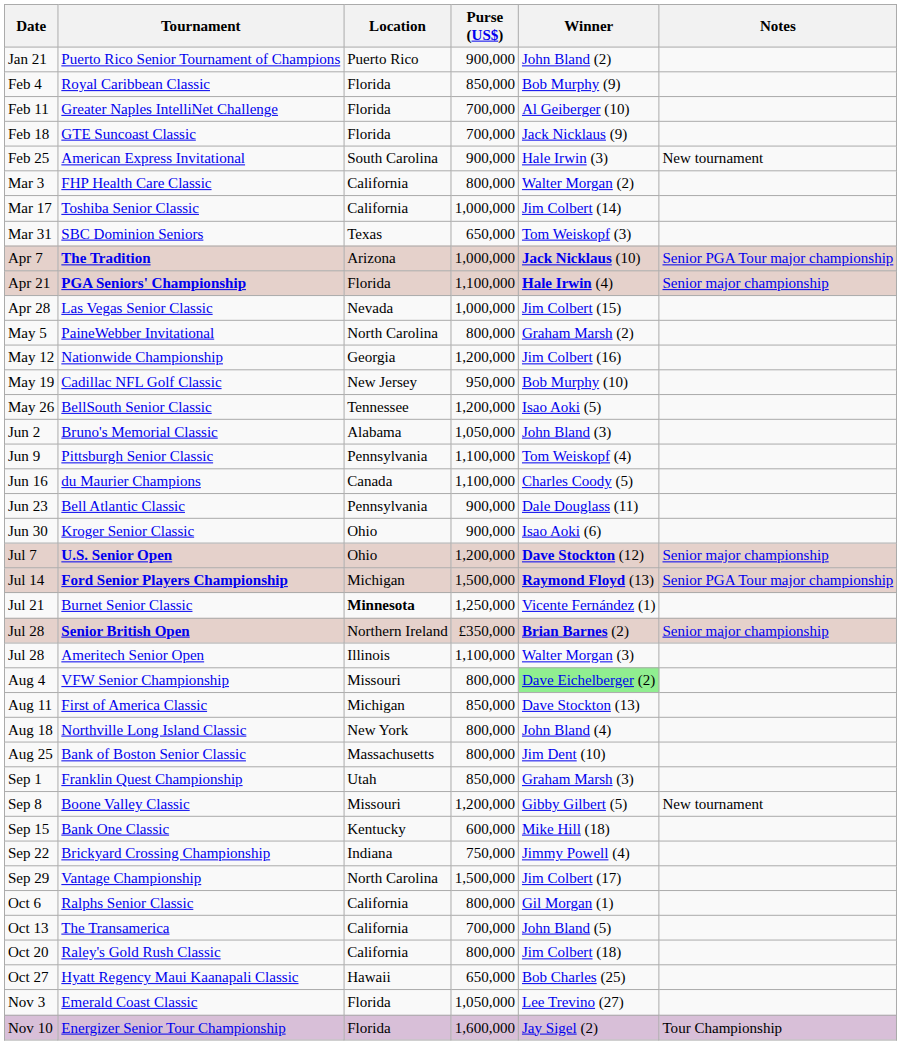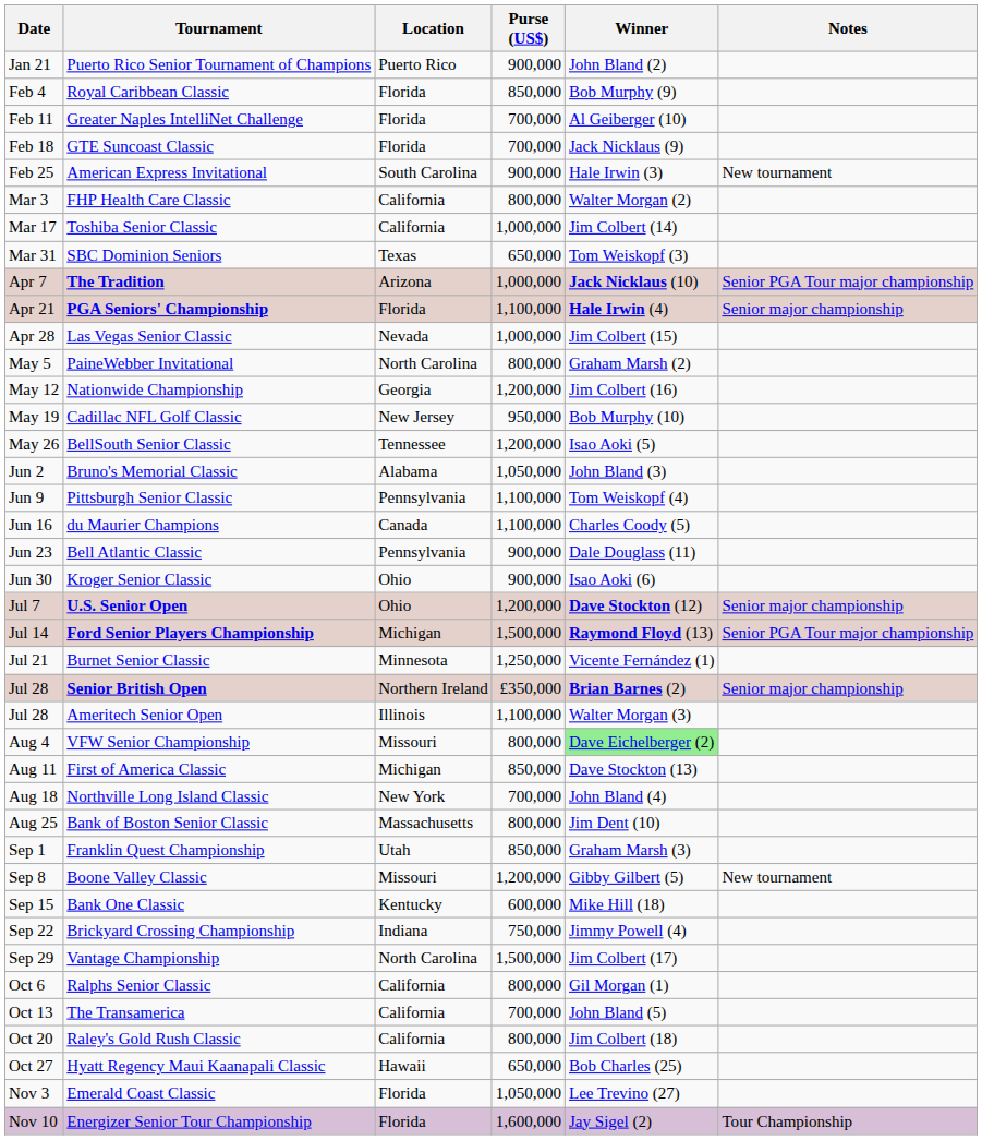Burnet Senior Classic | Location: bold -> normal
Northville Long Island Classic | Purse (US$): 800,000 -> 700,000
